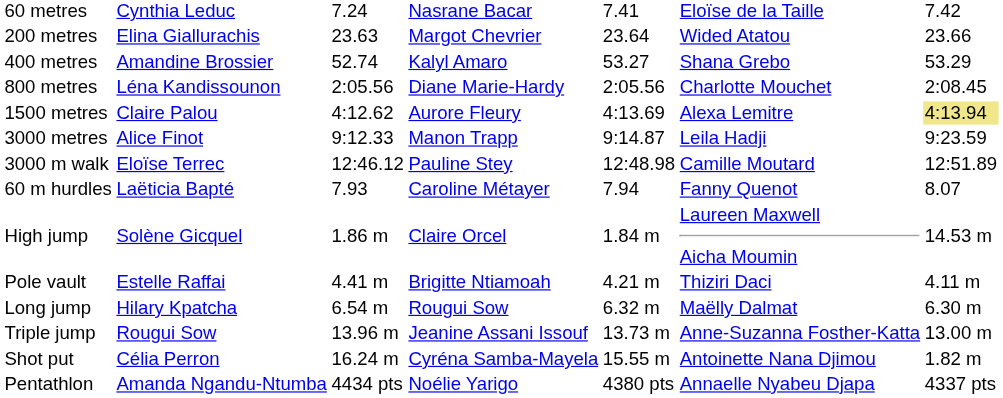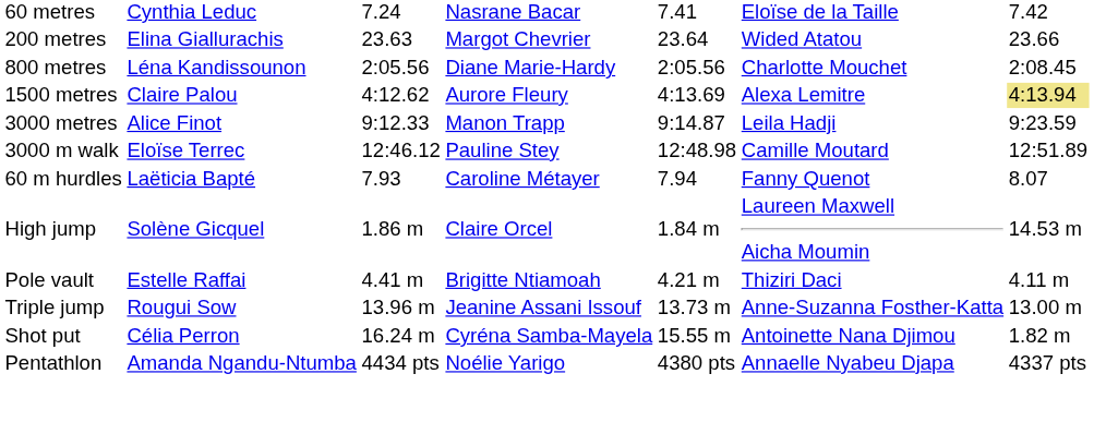- row: 400 metres | Amandine Brossier | 52.74 | Kalyl Amaro | 53.27 | Shana Grebo | 53.29
- row: Long jump | Hilary Kpatcha | 6.54 m | Rougui Sow | 6.32 m | Maëlly Dalmat | 6.30 m
